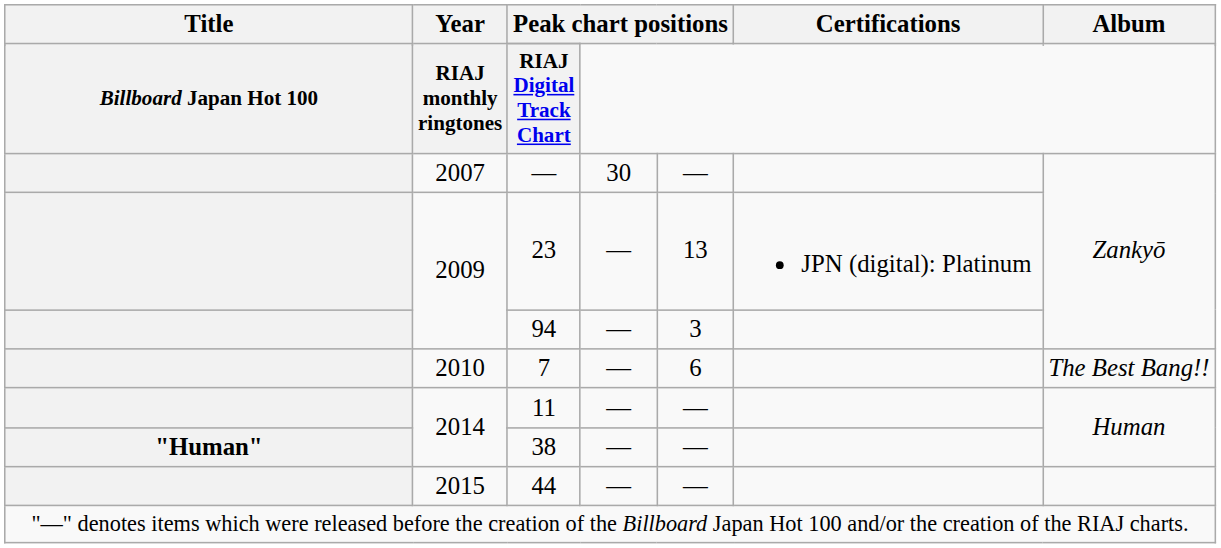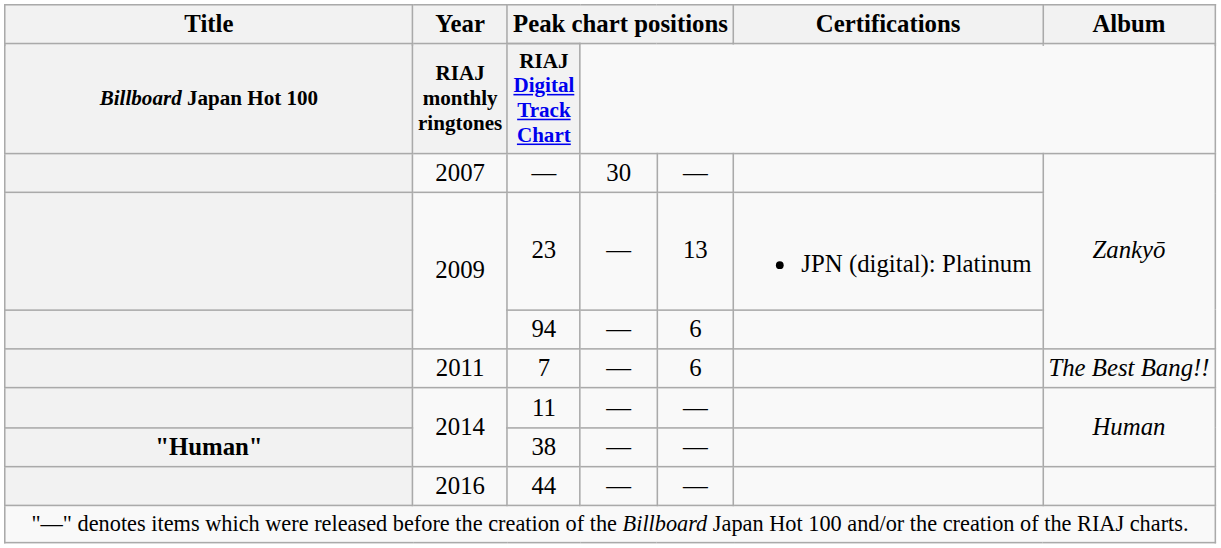94 | column 5: 3 -> 6
7 | Year: 2010 -> 2011
44 | Year: 2015 -> 2016
